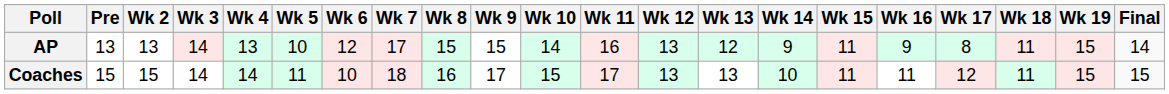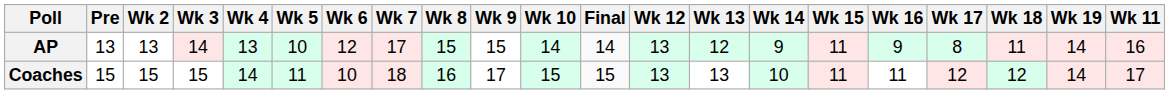columns swapped: Wk 11 <-> Final
AP | Wk 19: 15 -> 14
Coaches | Wk 3: 14 -> 15
Coaches | Wk 18: 11 -> 12
Coaches | Wk 19: 15 -> 14
